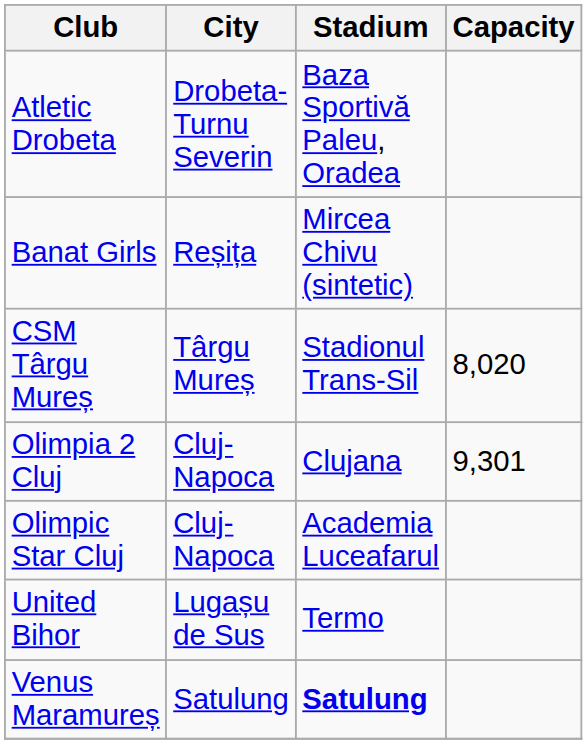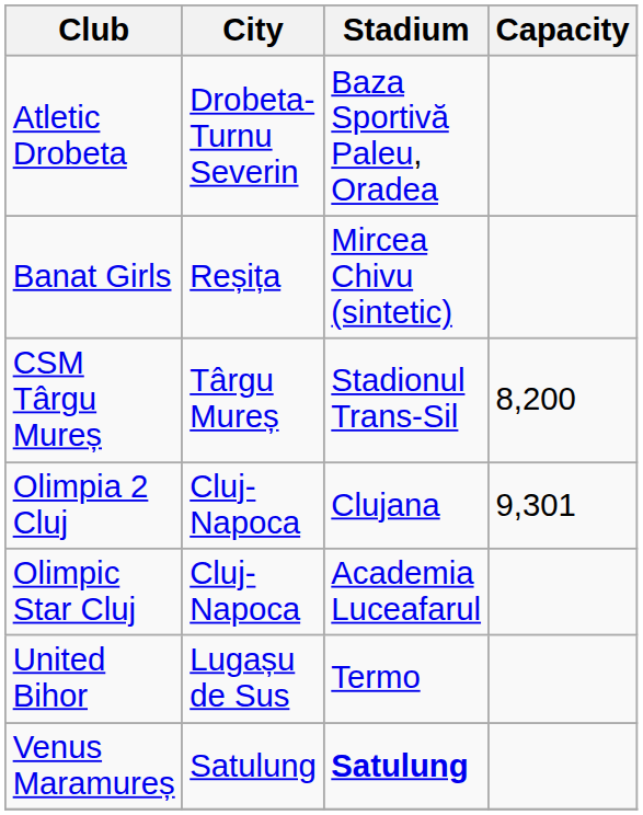CSM Târgu Mureș | Capacity: 8,020 -> 8,200
